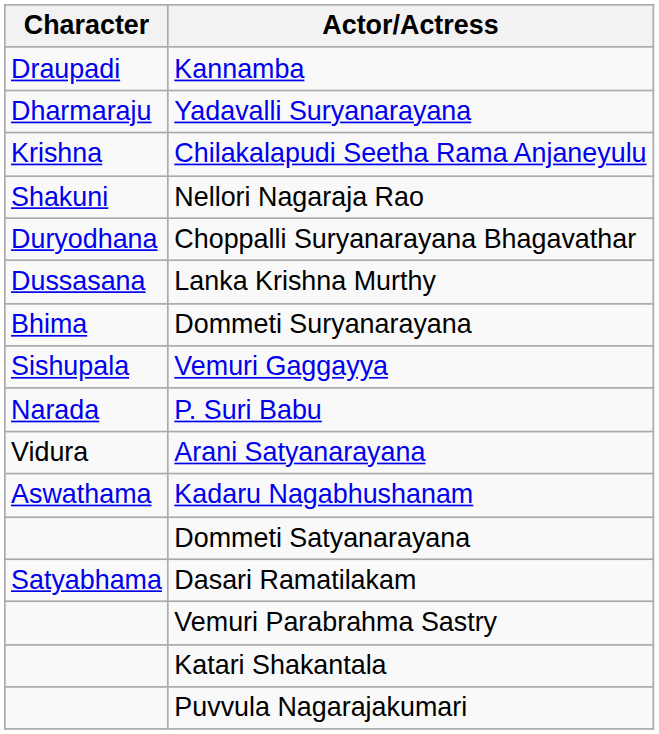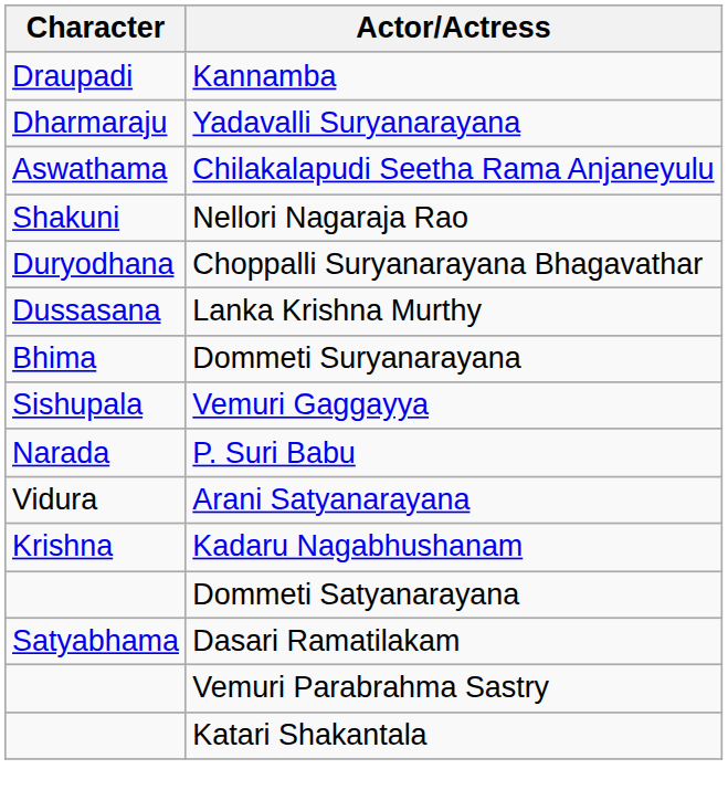Chilakalapudi Seetha Rama Anjaneyulu | Character: Krishna -> Aswathama
Kadaru Nagabhushanam | Character: Aswathama -> Krishna
- row: Puvvula Nagarajakumari
